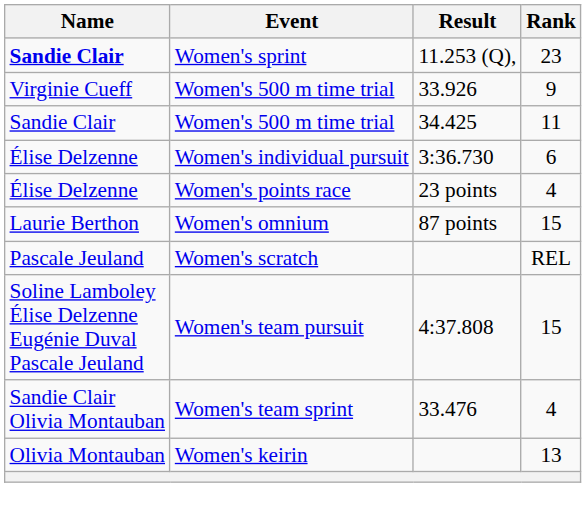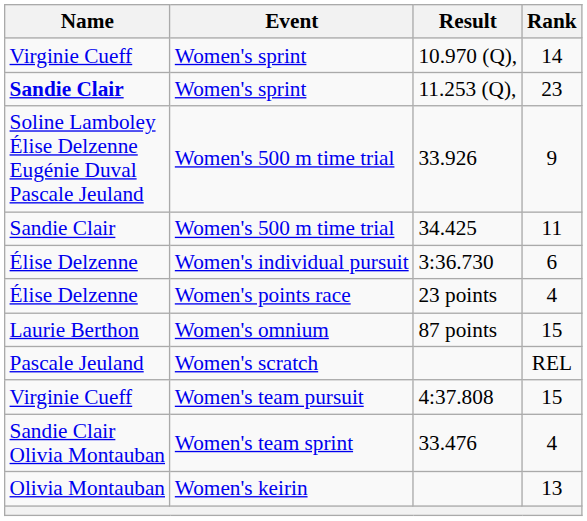+ row: Virginie Cueff | Women's sprint | 10.970 (Q), | 14
33.926 | Name: Virginie Cueff -> Soline Lamboley Élise Delzenne Eugénie Duval Pascale Jeuland
4:37.808 | Name: Soline Lamboley Élise Delzenne Eugénie Duval Pascale Jeuland -> Virginie Cueff
